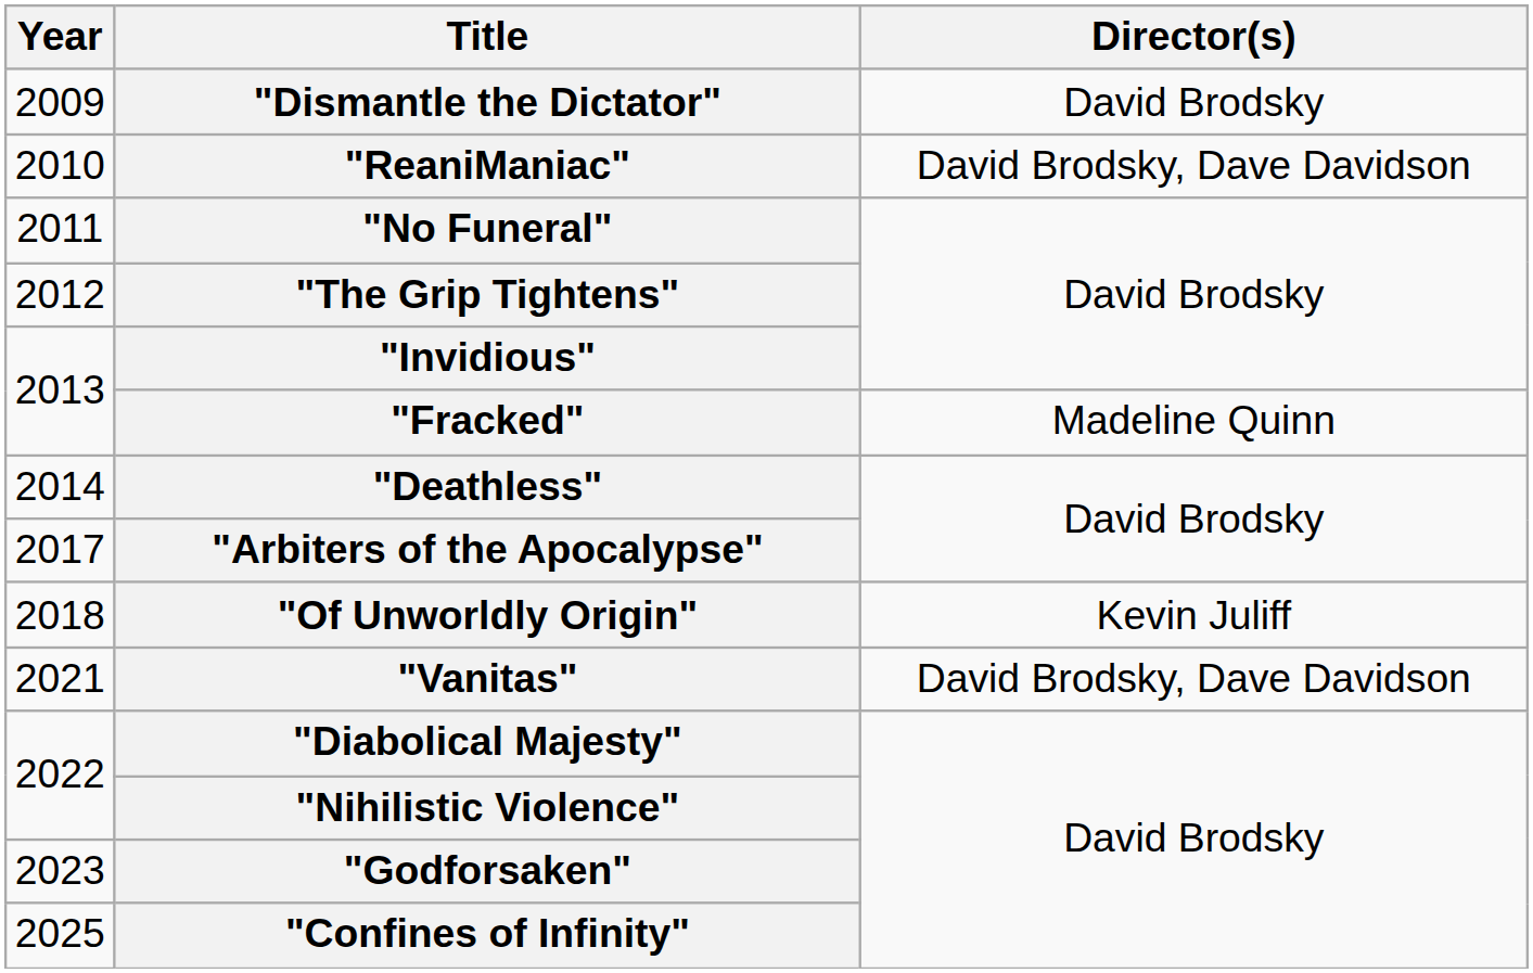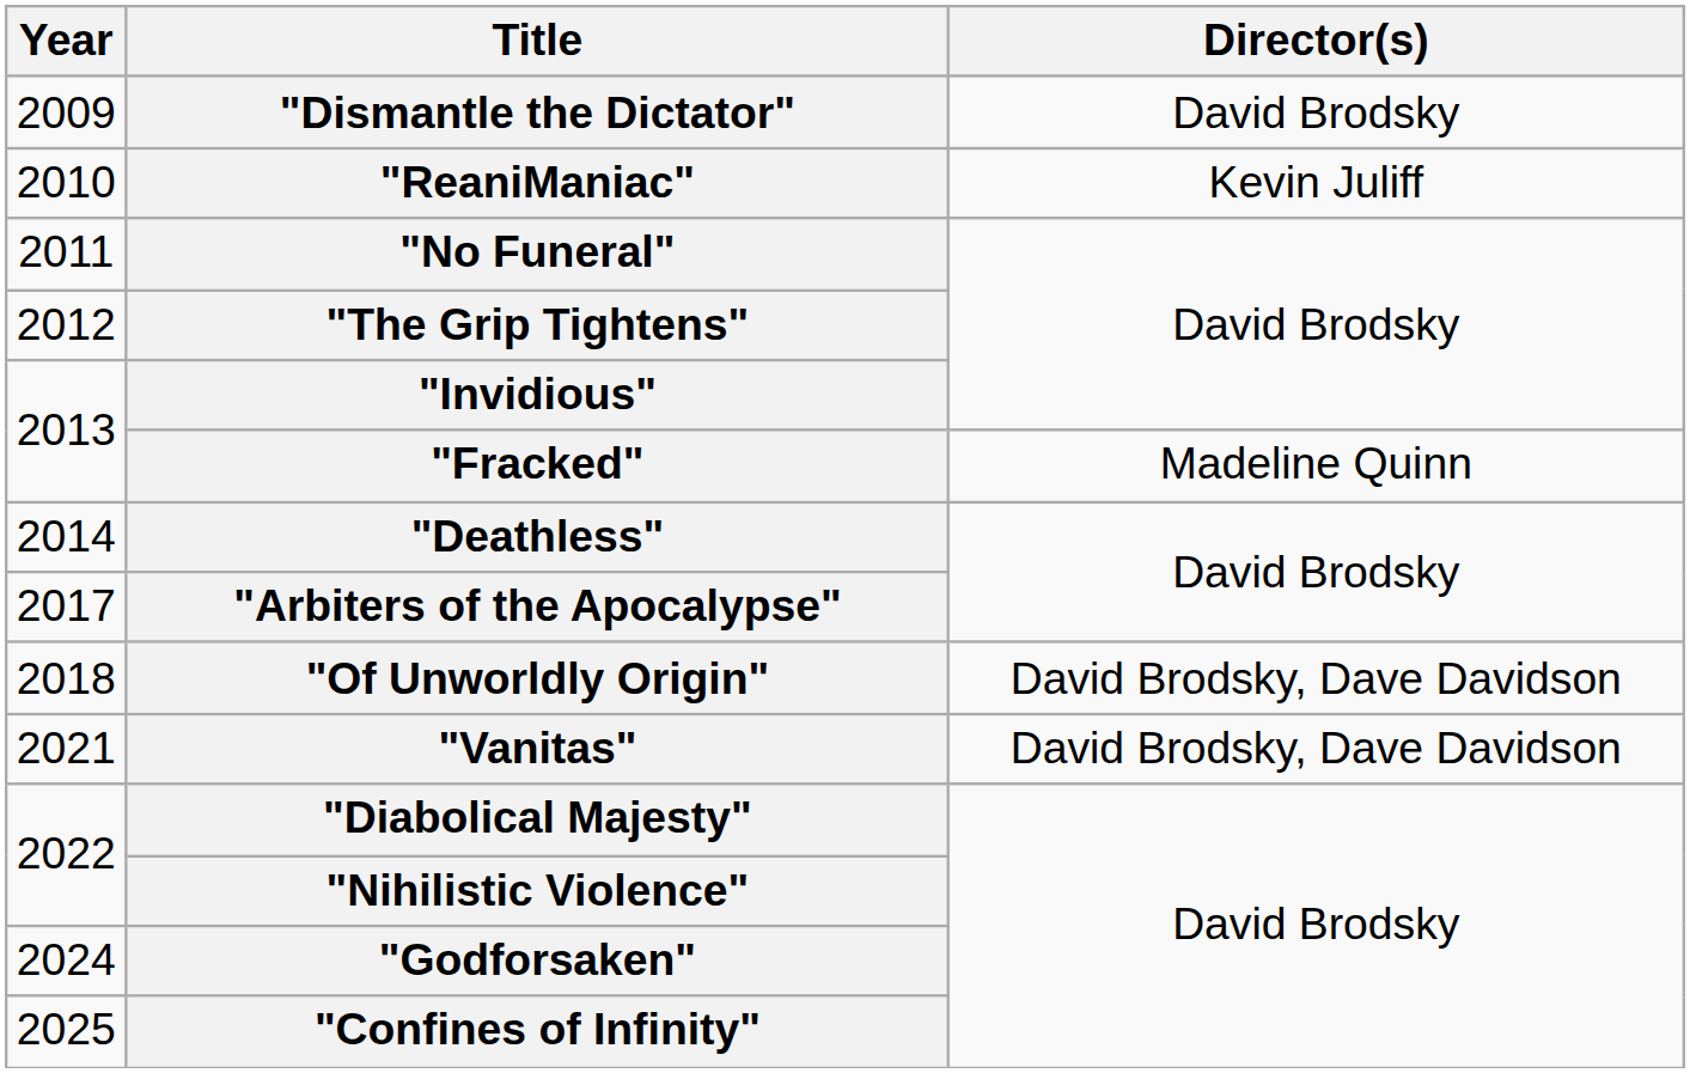"ReaniManiac" | Director(s): David Brodsky, Dave Davidson -> Kevin Juliff
"Of Unworldly Origin" | Director(s): Kevin Juliff -> David Brodsky, Dave Davidson
"Godforsaken" | Year: 2023 -> 2024
